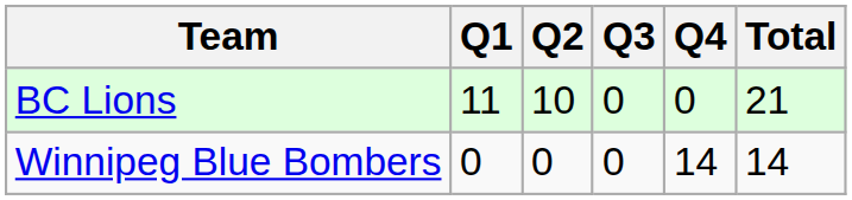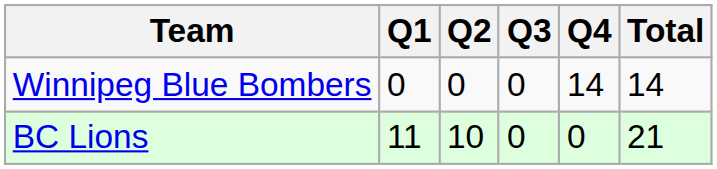rows swapped: Winnipeg Blue Bombers <-> BC Lions
